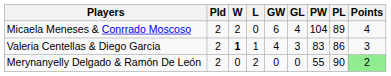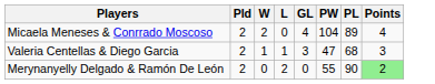- column: GW | 6 | 4 | 0
Valeria Centellas & Diego Garcia | W: bold -> normal
Valeria Centellas & Diego Garcia | PW: 83 -> 47
Valeria Centellas & Diego Garcia | PL: 86 -> 68
